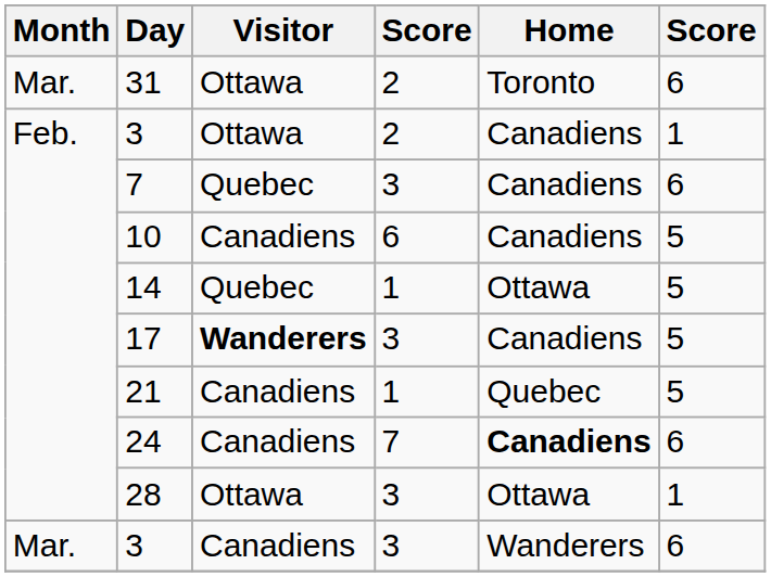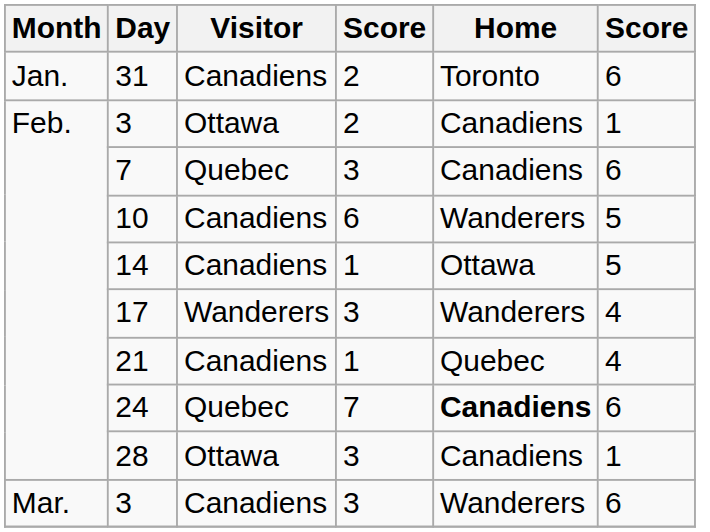31 | Month: Mar. -> Jan.
31 | Visitor: Ottawa -> Canadiens
10 | Home: Canadiens -> Wanderers
14 | Visitor: Quebec -> Canadiens
17 | Visitor: bold -> normal
17 | Home: Canadiens -> Wanderers
17 | column 6: 5 -> 4
21 | column 6: 5 -> 4
24 | Visitor: Canadiens -> Quebec
28 | Home: Ottawa -> Canadiens
